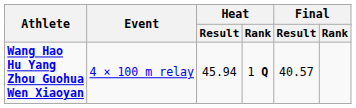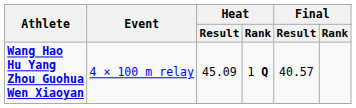Wang Hao Hu Yang Zhou Guohua Wen Xiaoyan | Heat / Result: 45.94 -> 45.09
